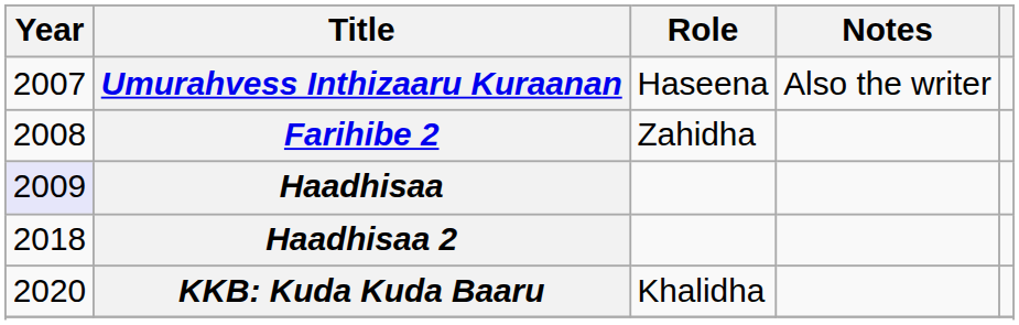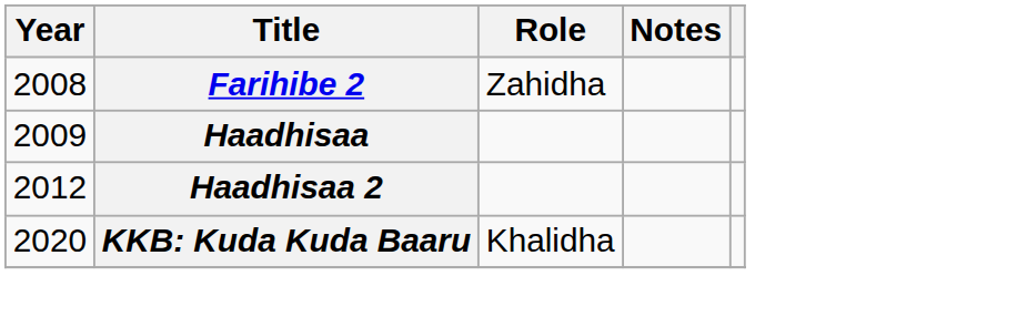- row: 2007 | Umurahvess Inthizaaru Kuraanan | Haseena | Also the writer
Haadhisaa | Year: lavender background -> no background
Haadhisaa 2 | Year: 2018 -> 2012
